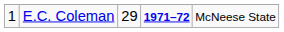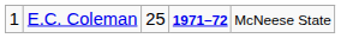E.C. Coleman | column 3: 29 -> 25
